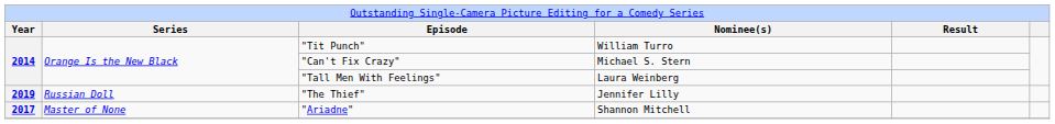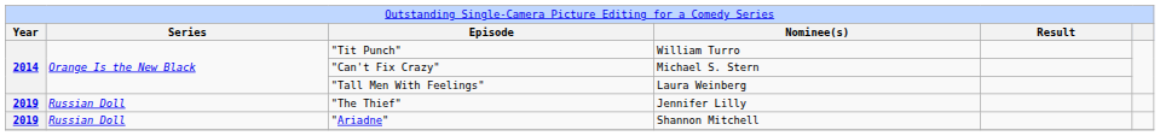"Ariadne" | column 1: 2017 -> 2019
"Ariadne" | column 2: Master of None -> Russian Doll
